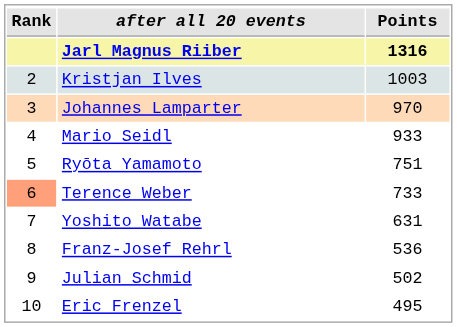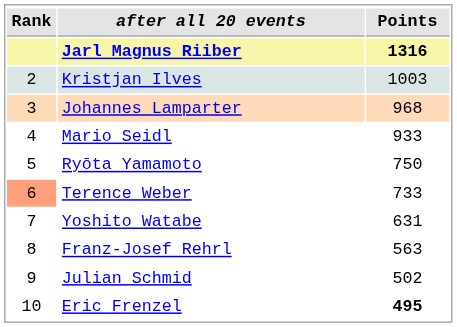Johannes Lamparter | Points: 970 -> 968
Ryōta Yamamoto | Points: 751 -> 750
Franz-Josef Rehrl | Points: 536 -> 563
Eric Frenzel | Points: normal -> bold
